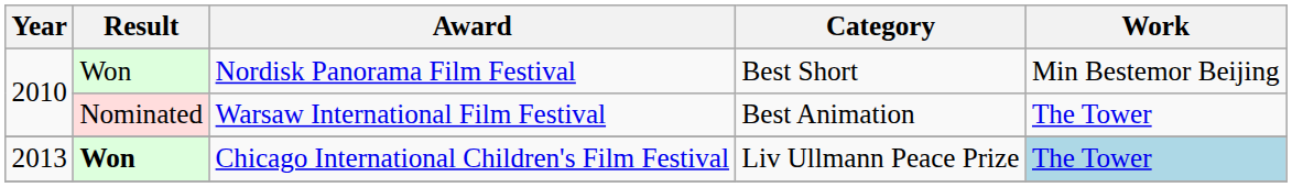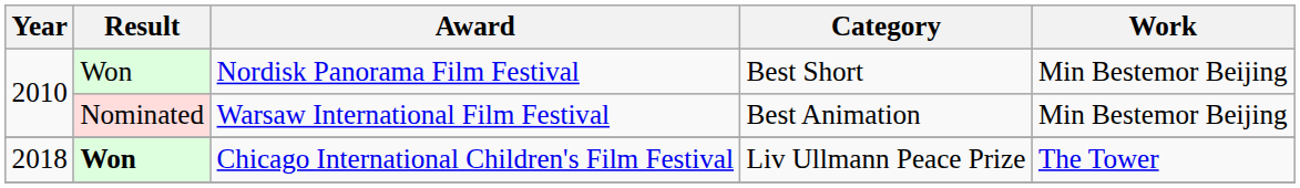Warsaw International Film Festival | Work: The Tower -> Min Bestemor Beijing
Chicago International Children's Film Festival | Year: 2013 -> 2018
Chicago International Children's Film Festival | Work: lightblue background -> no background
